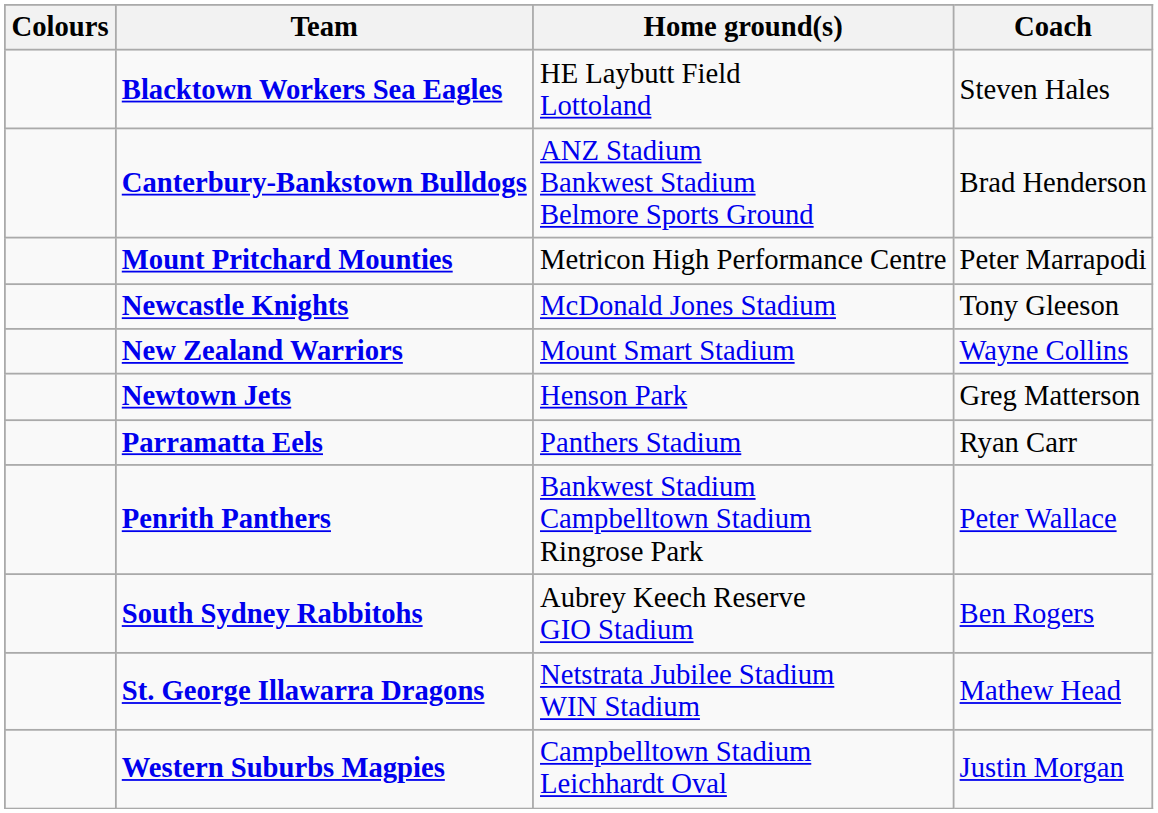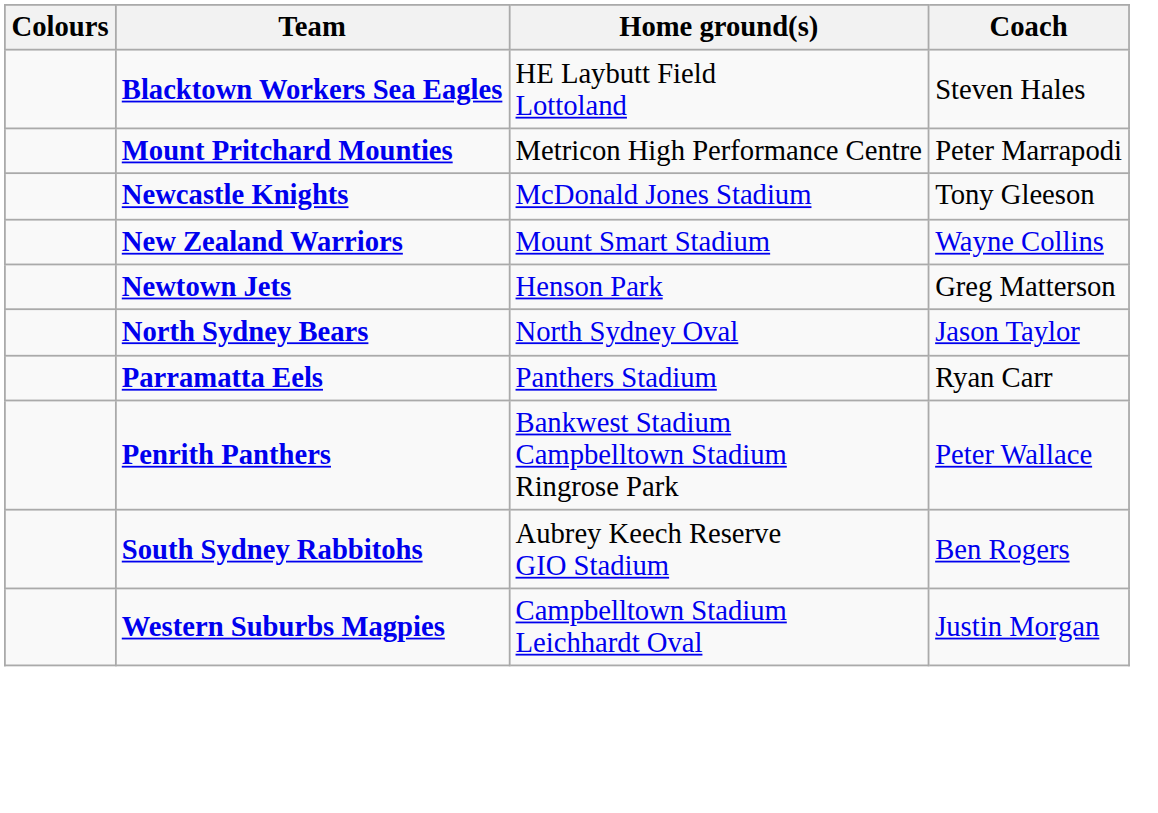- row: Canterbury-Bankstown Bulldogs | ANZ Stadium Bankwest Stadium Belmore Sports Ground | Brad Henderson
+ row: North Sydney Bears | North Sydney Oval | Jason Taylor
- row: St. George Illawarra Dragons | Netstrata Jubilee Stadium WIN Stadium | Mathew Head
